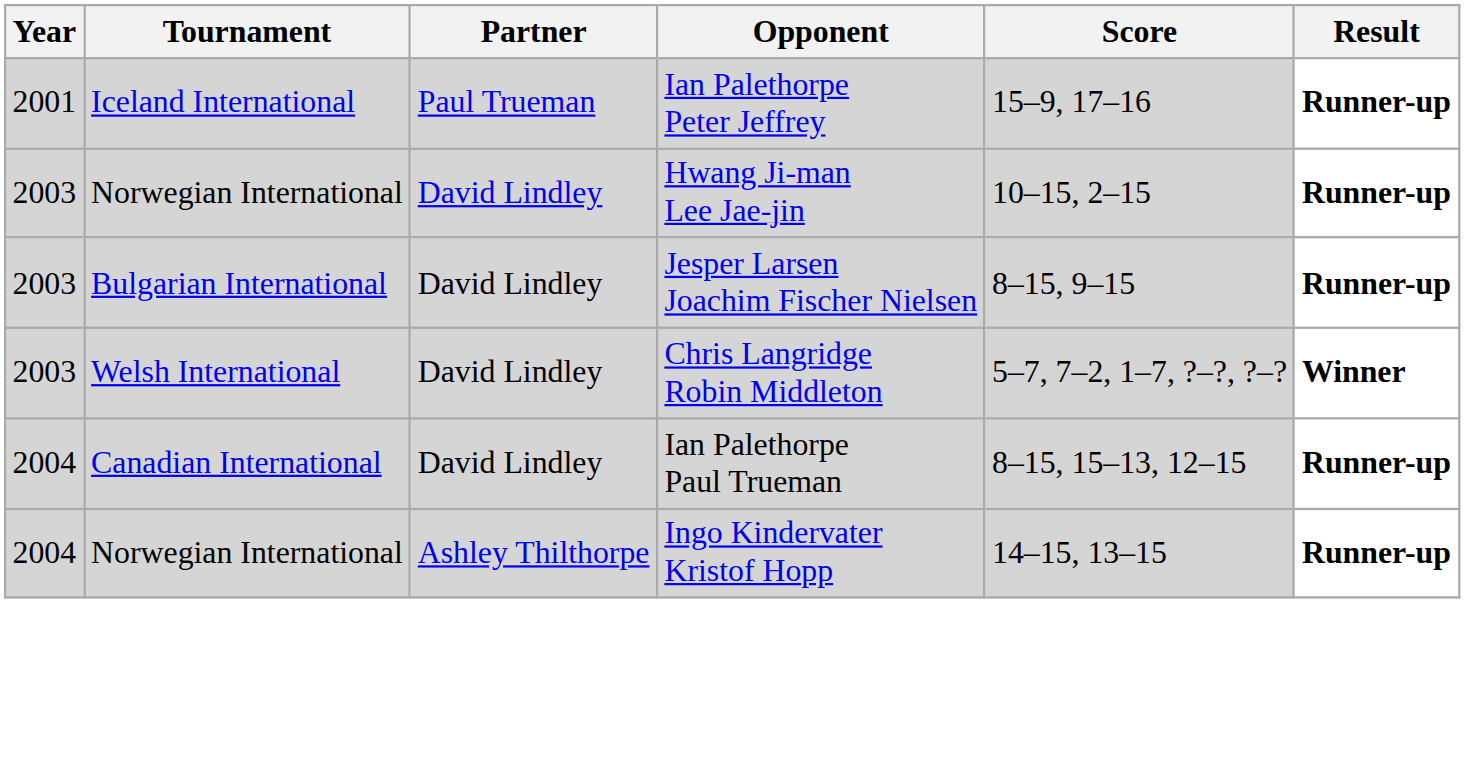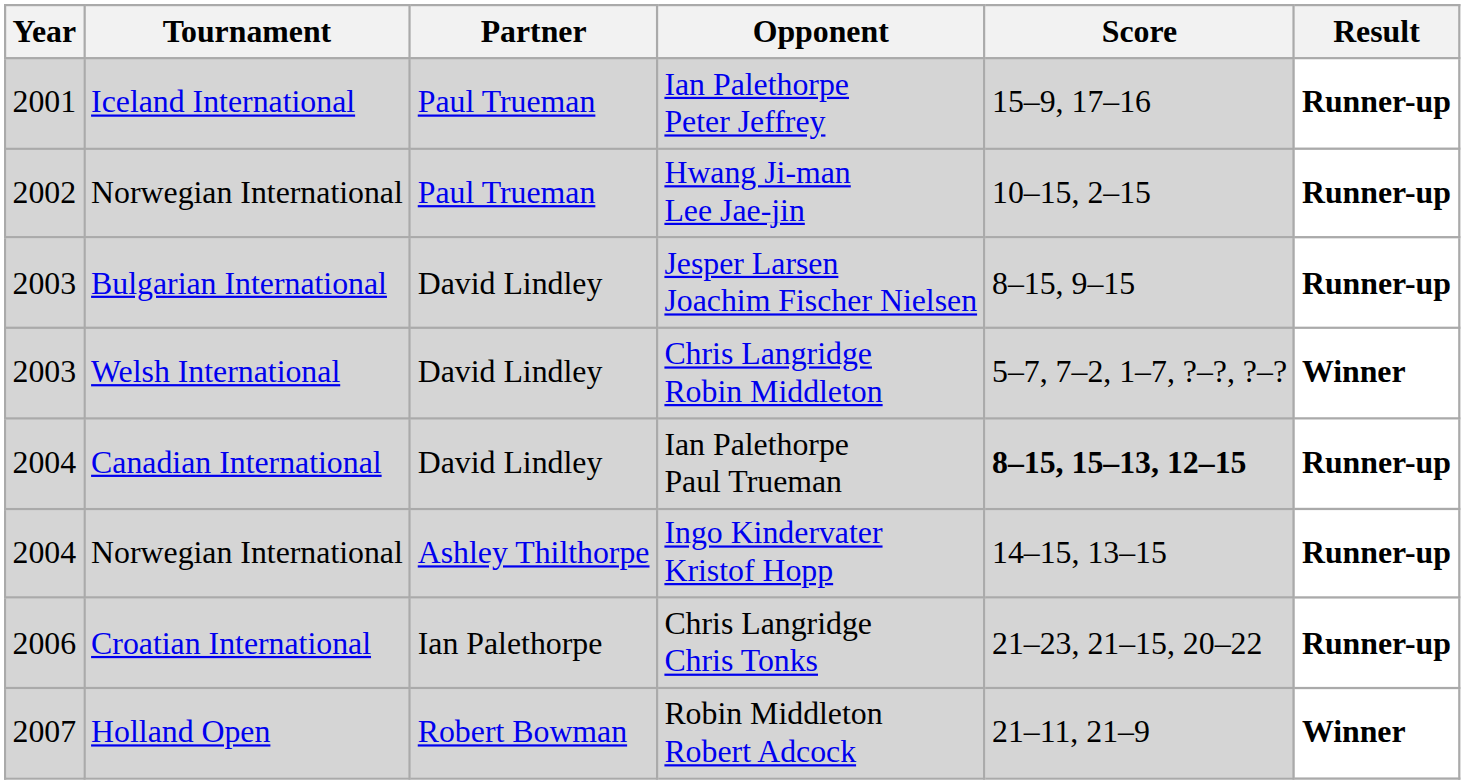Hwang Ji-man Lee Jae-jin | Year: 2003 -> 2002
Hwang Ji-man Lee Jae-jin | Partner: David Lindley -> Paul Trueman
Ian Palethorpe Paul Trueman | Score: normal -> bold
+ row: 2006 | Croatian International | Ian Palethorpe | Chris Langridge Chris Tonks | 21–23, 21–15, 20–22 | Runner-up
+ row: 2007 | Holland Open | Robert Bowman | Robin Middleton Robert Adcock | 21–11, 21–9 | Winner
